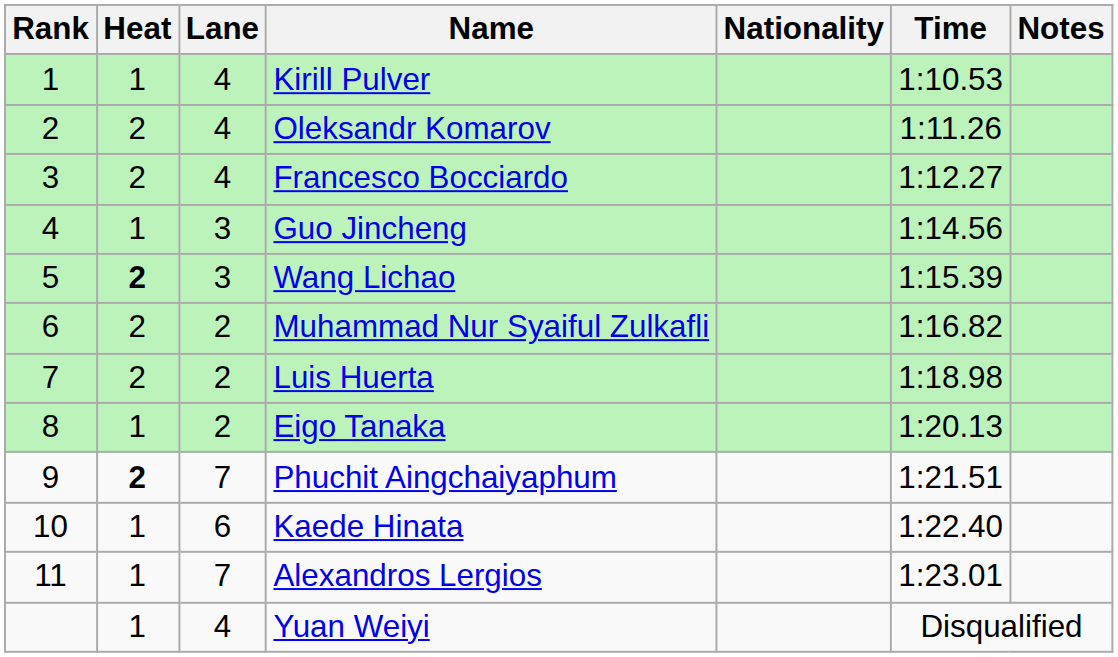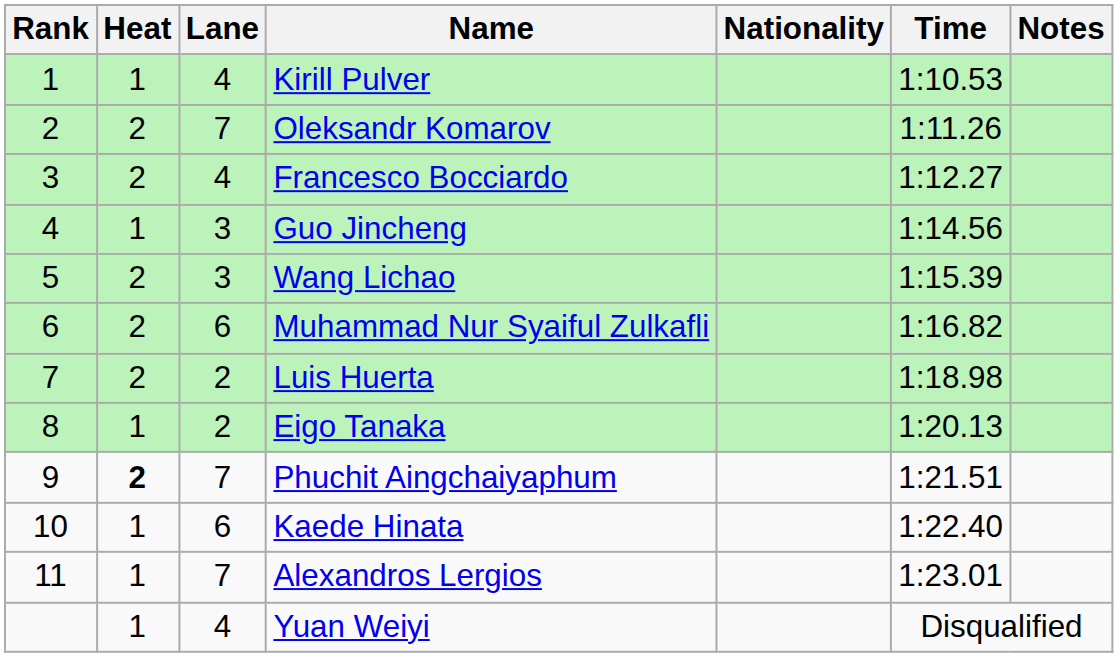Oleksandr Komarov | Lane: 4 -> 7
Wang Lichao | Heat: bold -> normal
Muhammad Nur Syaiful Zulkafli | Lane: 2 -> 6
